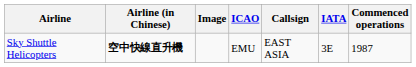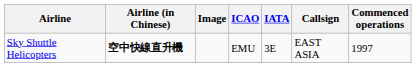columns swapped: IATA <-> Callsign
Sky Shuttle Helicopters | Commenced operations: 1987 -> 1997
